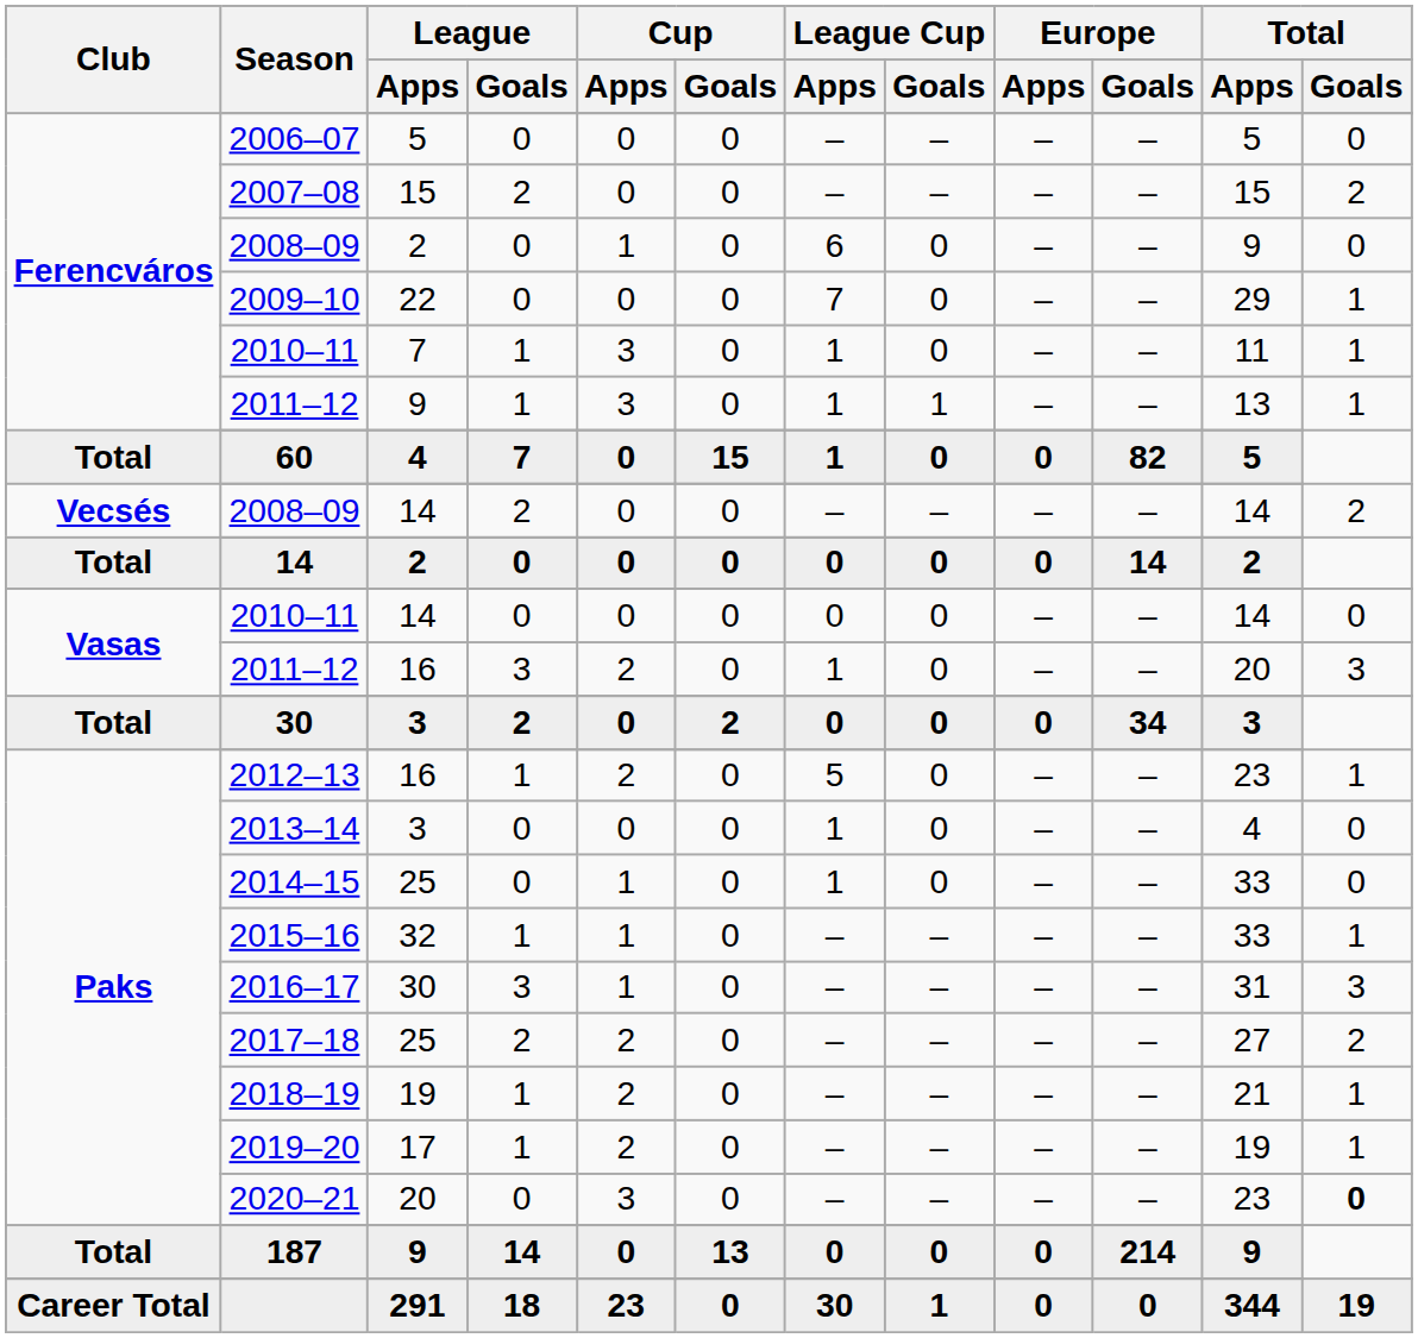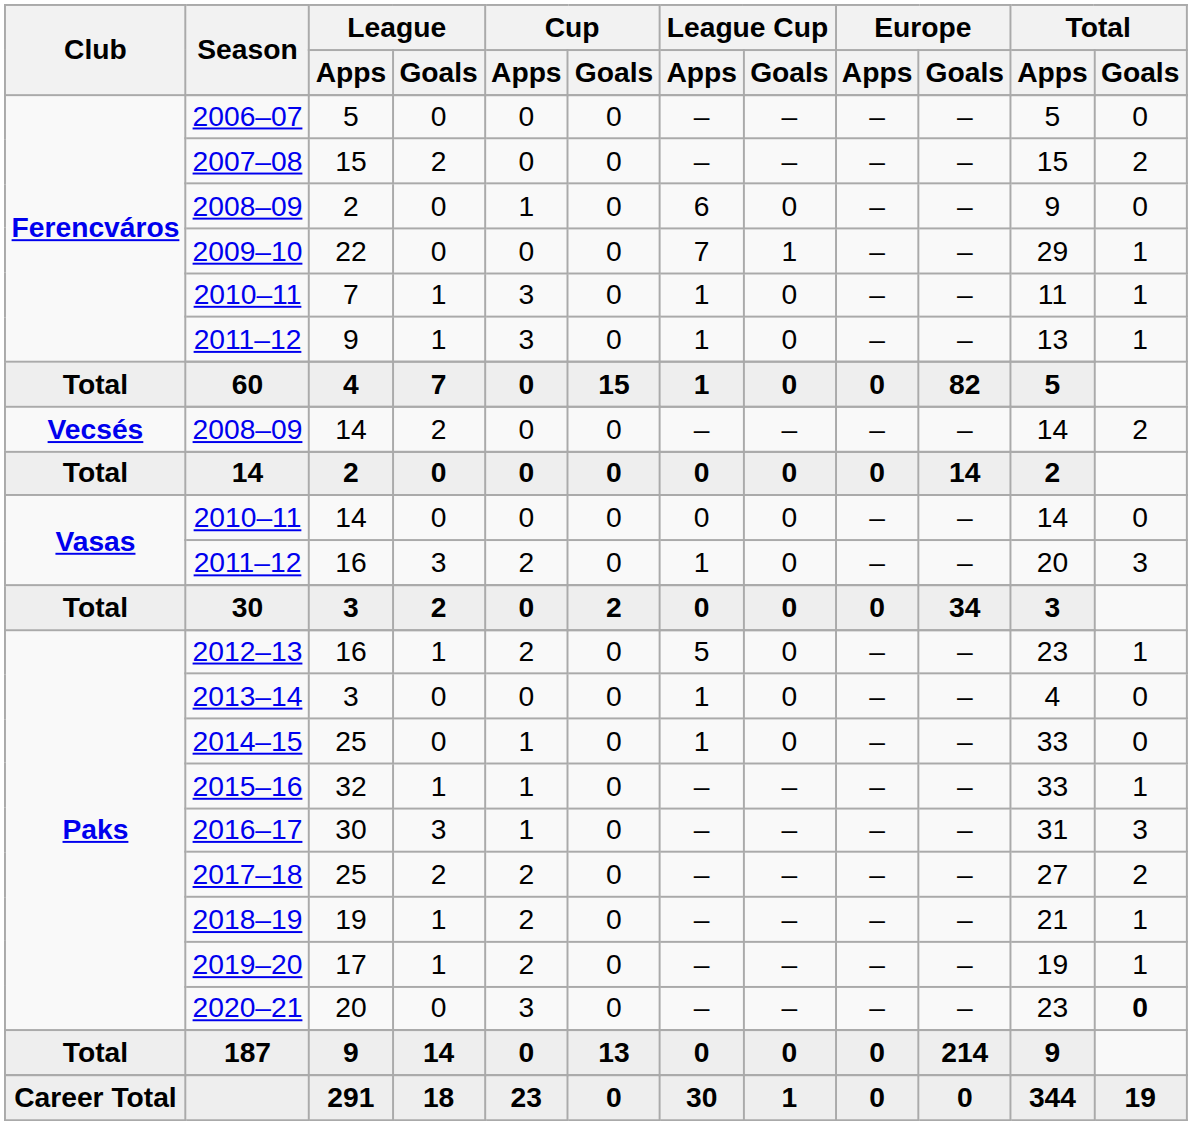2009–10 | League Cup / Goals: 0 -> 1
Ferencváros / 2011–12 | League Cup / Goals: 1 -> 0
